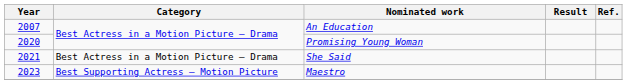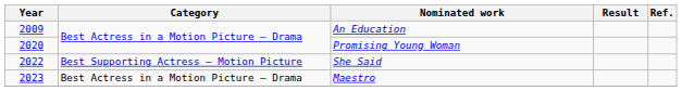An Education | Year: 2007 -> 2009
She Said | Year: 2021 -> 2022
She Said | Category: Best Actress in a Motion Picture – Drama -> Best Supporting Actress – Motion Picture
Maestro | Category: Best Supporting Actress – Motion Picture -> Best Actress in a Motion Picture – Drama
